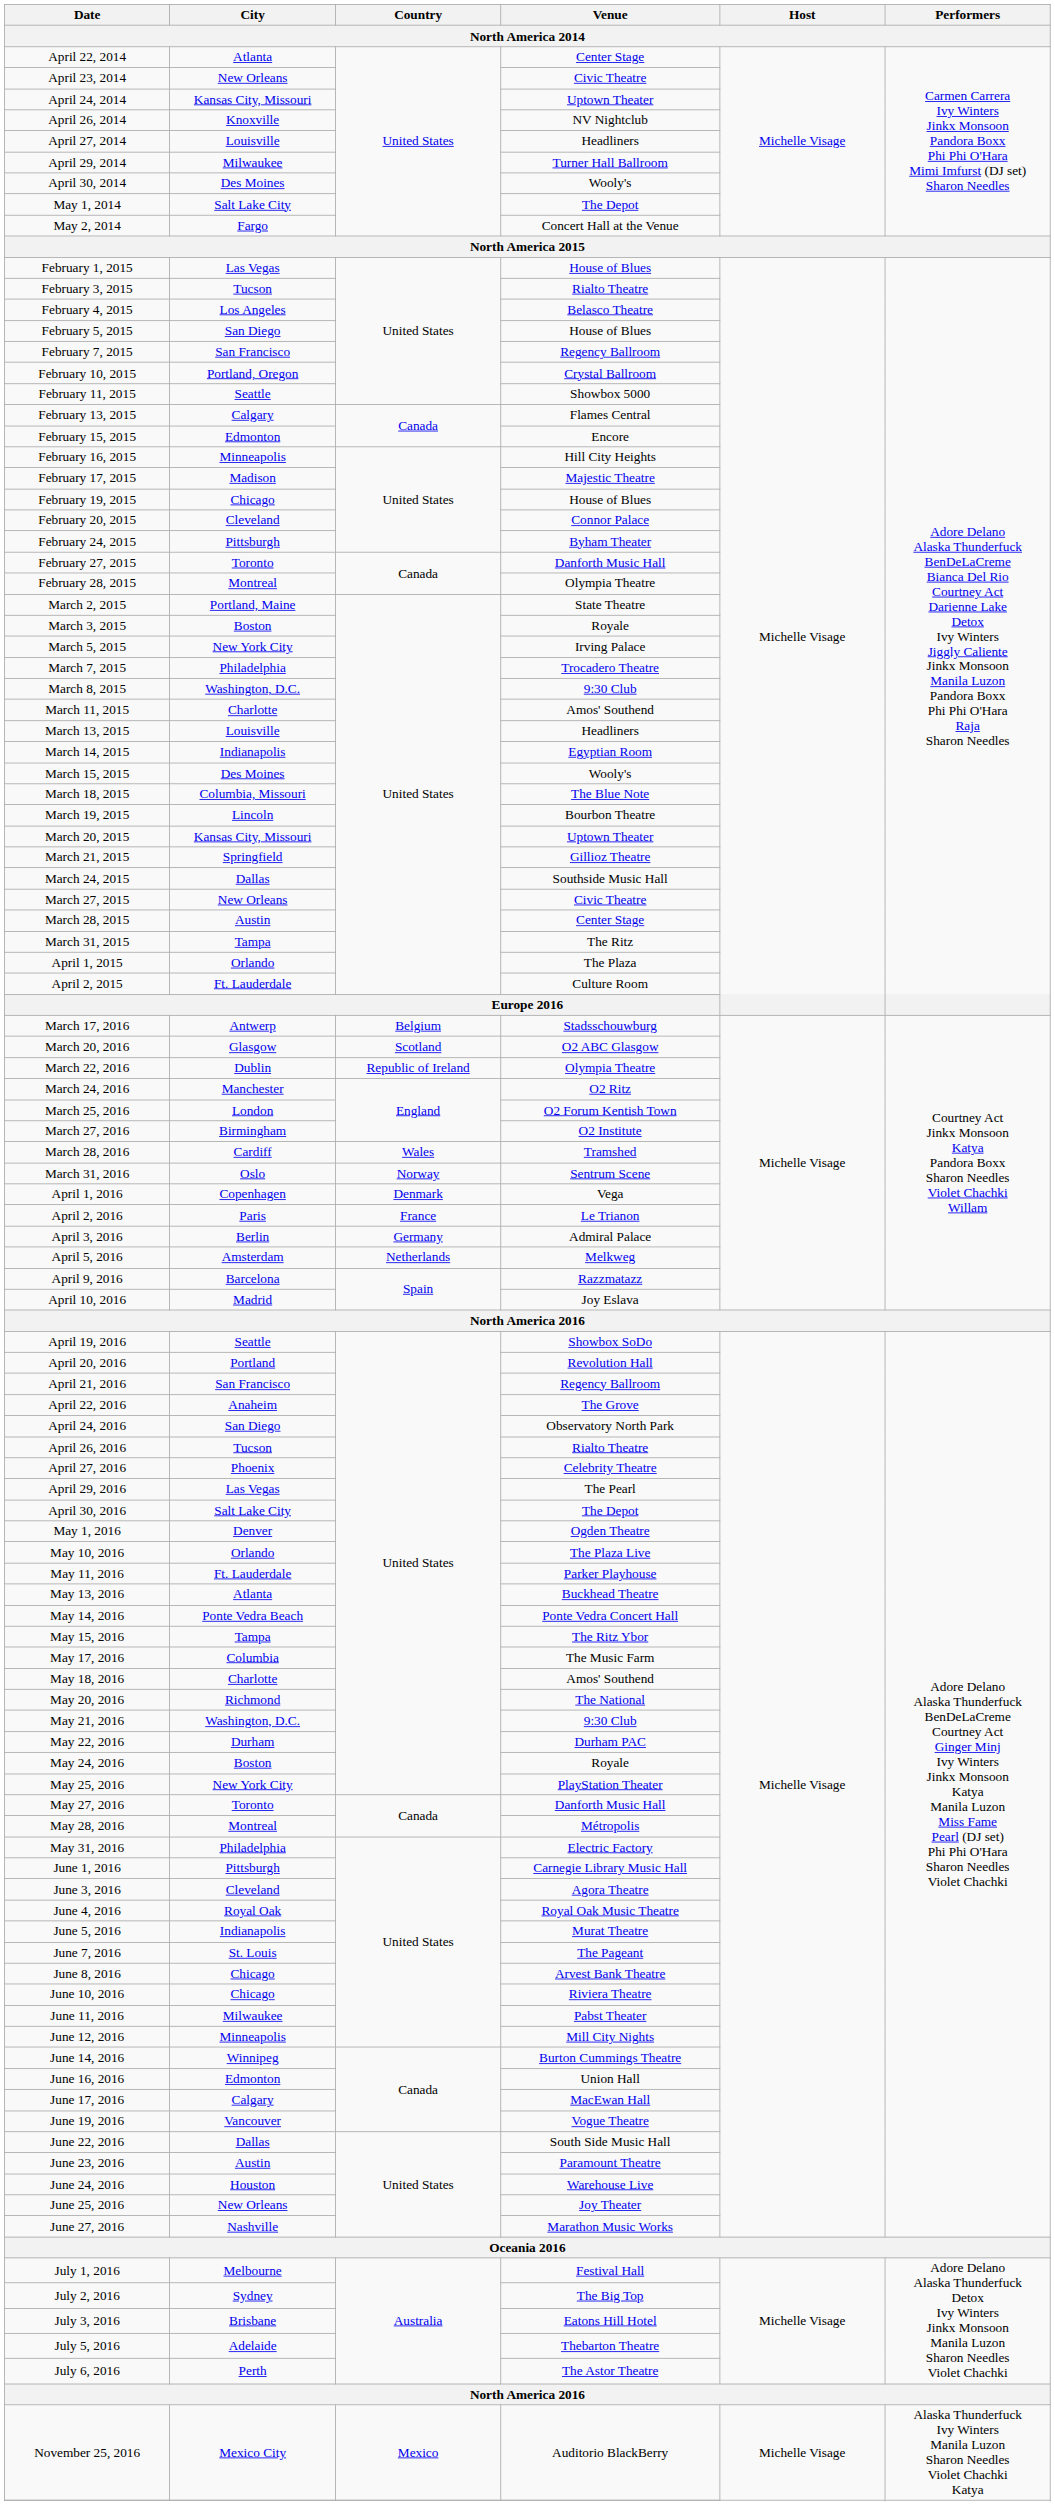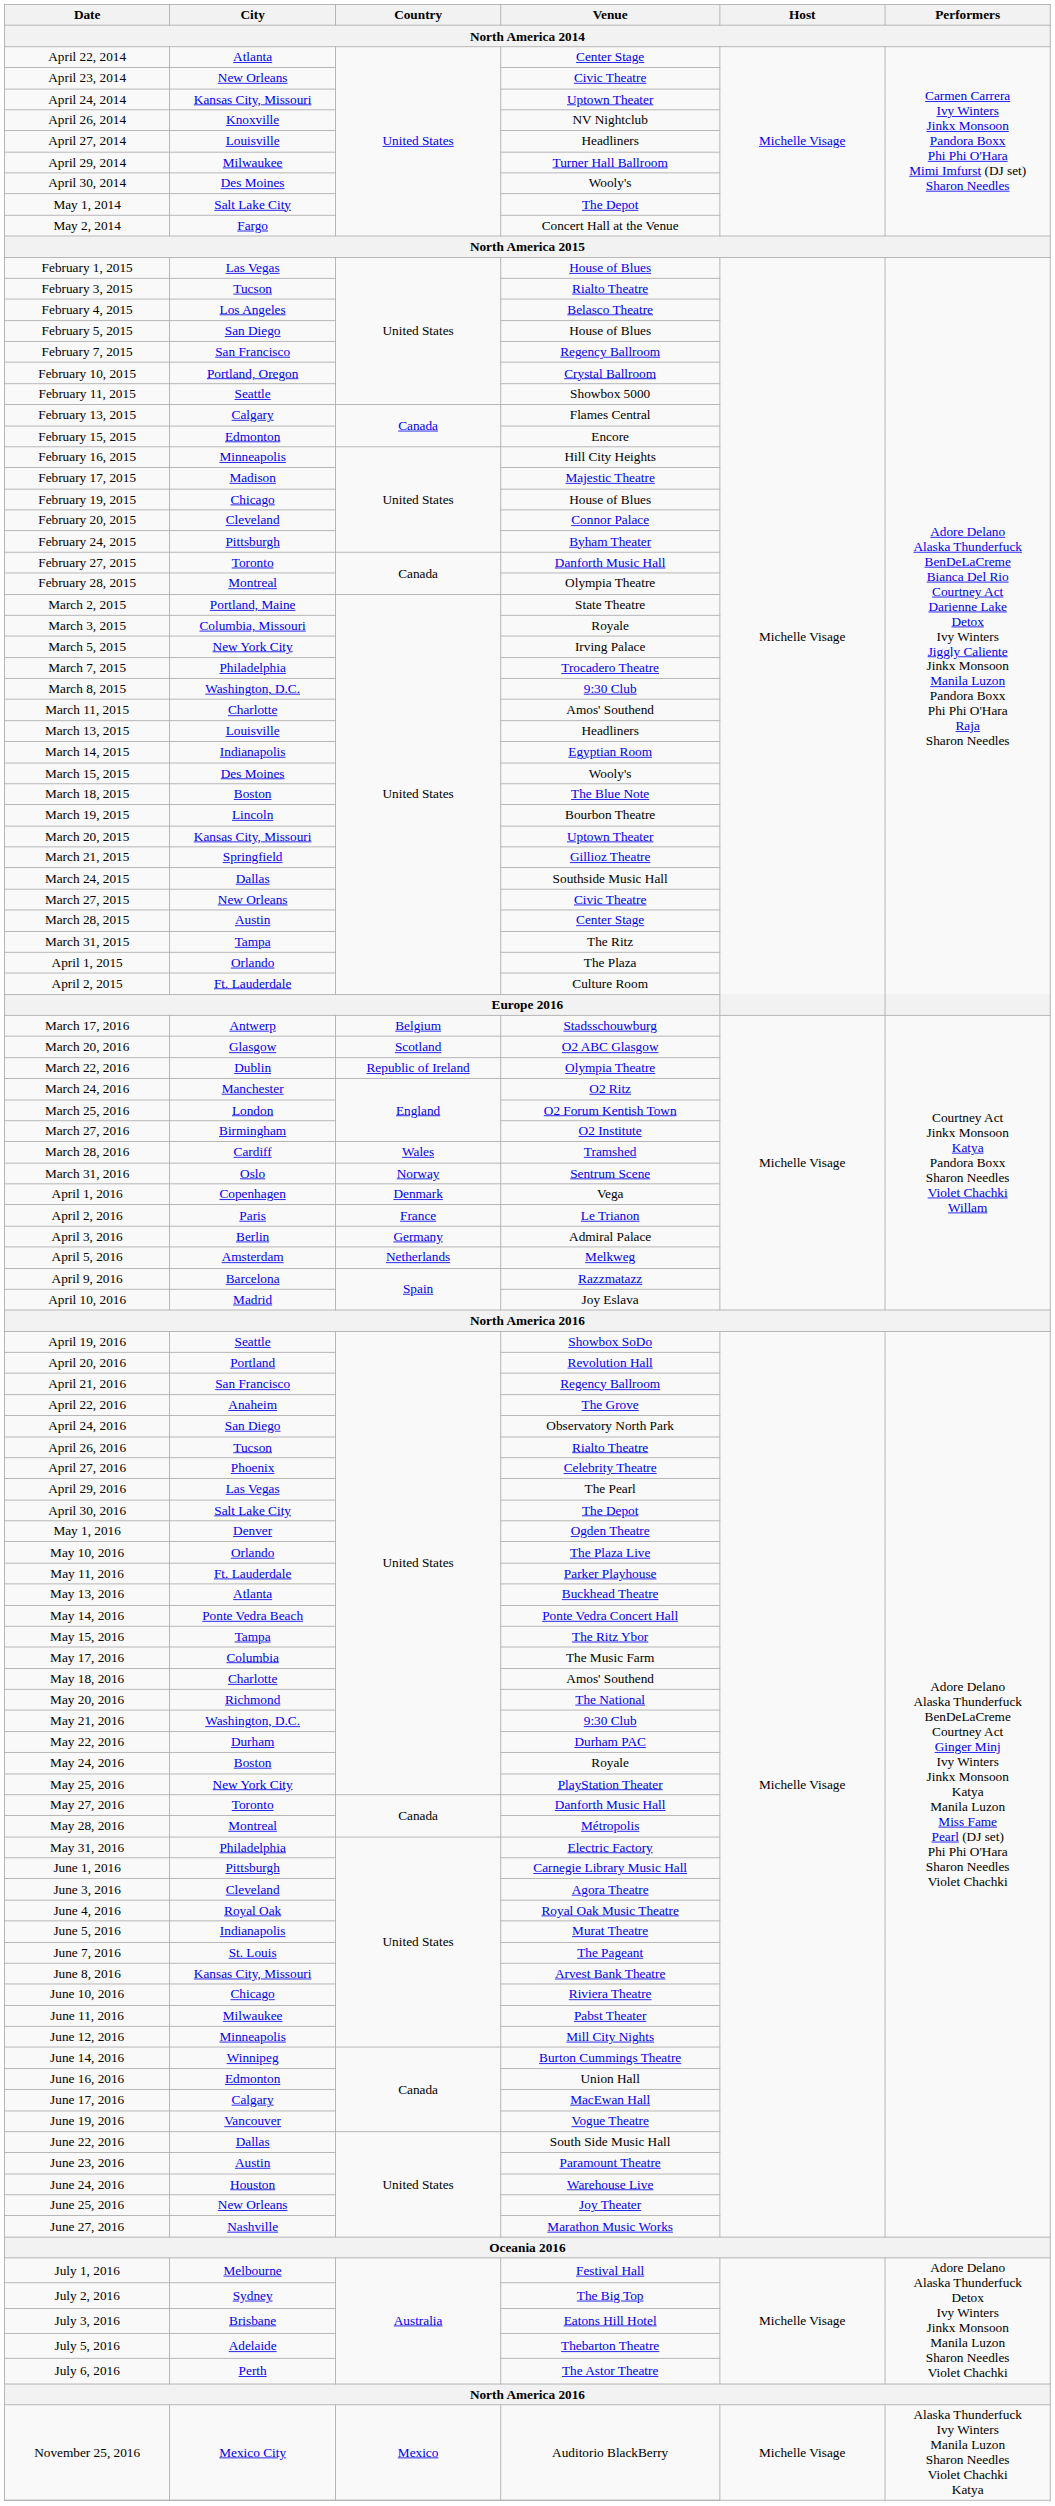March 3, 2015 | City: Boston -> Columbia, Missouri
March 18, 2015 | City: Columbia, Missouri -> Boston
June 8, 2016 | City: Chicago -> Kansas City, Missouri
